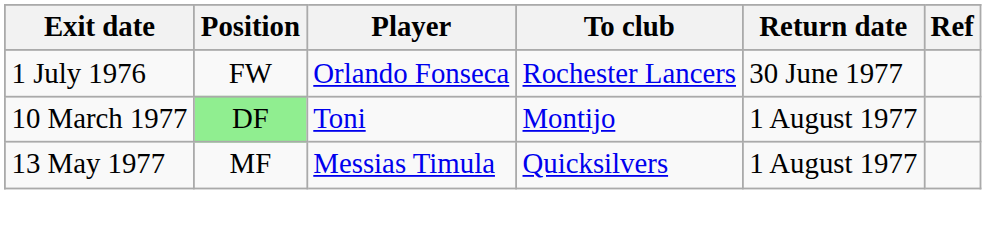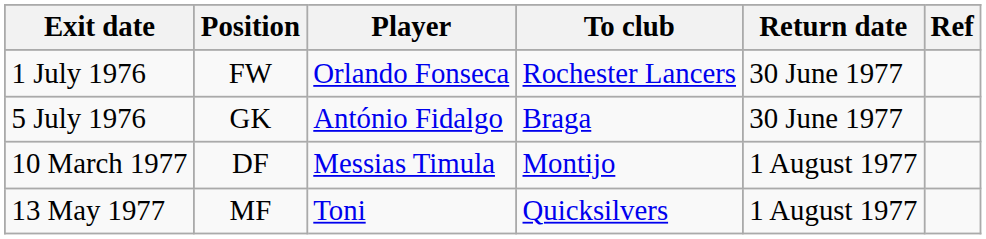+ row: 5 July 1976 | GK | António Fidalgo | Braga | 30 June 1977
10 March 1977 | Position: lightgreen background -> no background
10 March 1977 | Player: Toni -> Messias Timula
13 May 1977 | Player: Messias Timula -> Toni
